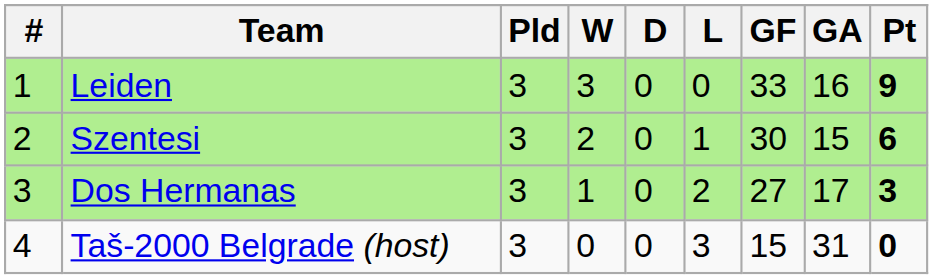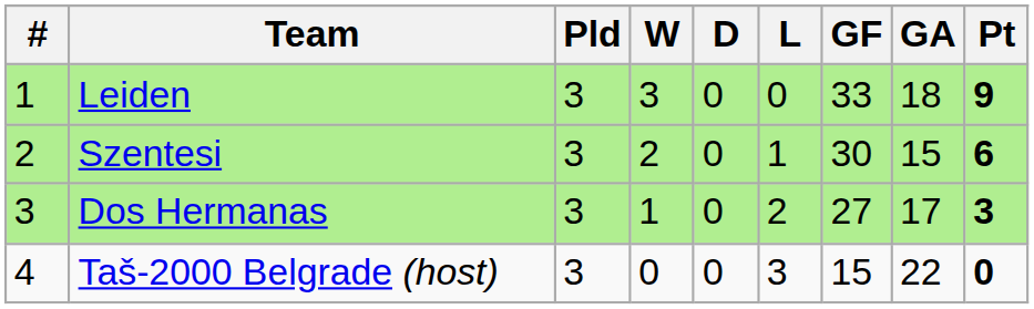Leiden | GA: 16 -> 18
Taš-2000 Belgrade (host) | GA: 31 -> 22
